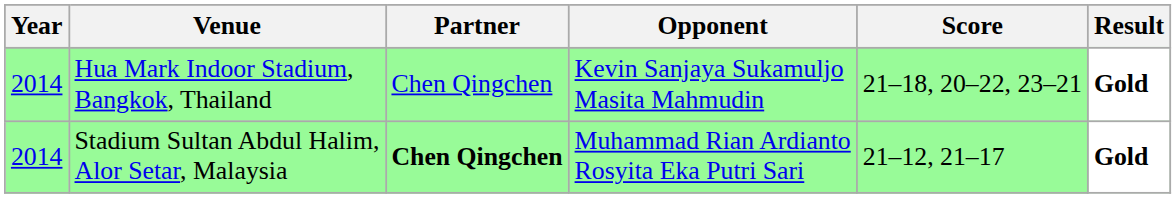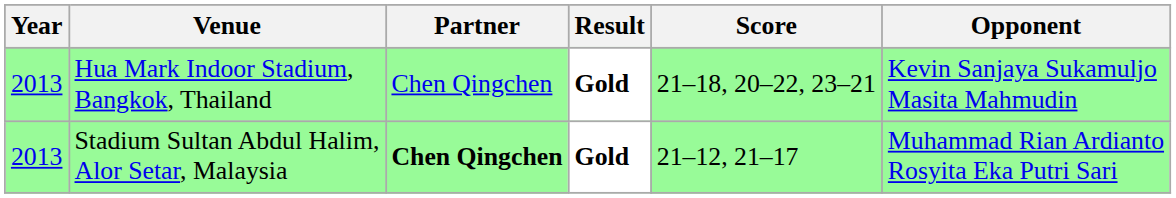columns swapped: Opponent <-> Result
Hua Mark Indoor Stadium, Bangkok, Thailand | Year: 2014 -> 2013
Stadium Sultan Abdul Halim, Alor Setar, Malaysia | Year: 2014 -> 2013
